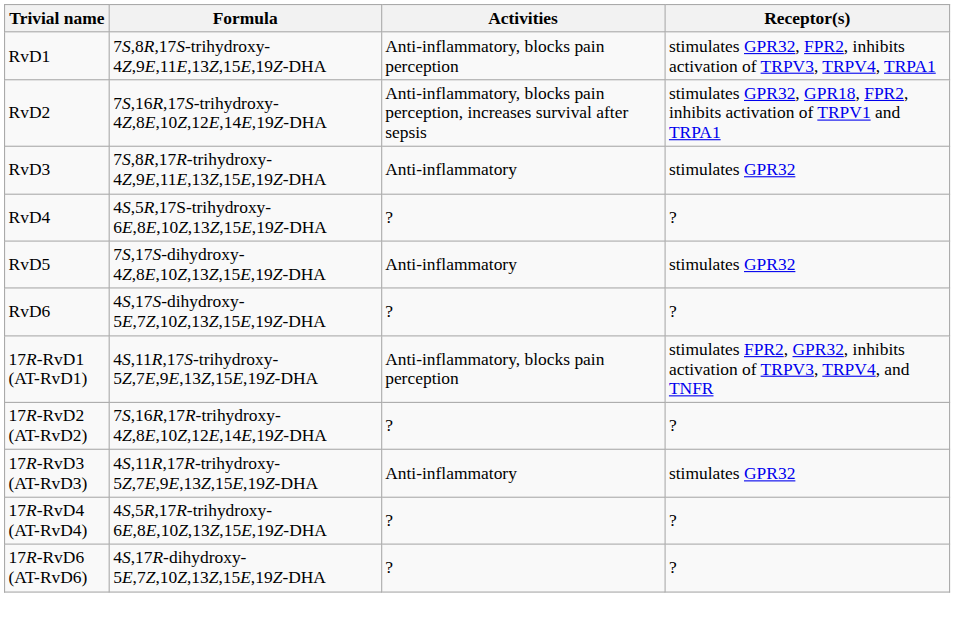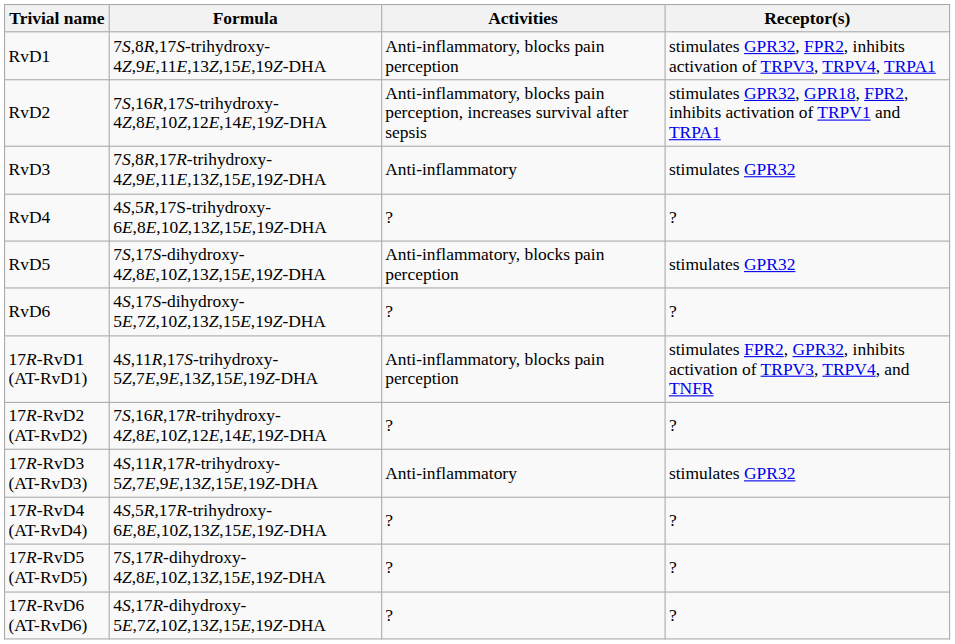RvD5 | Activities: Anti-inflammatory -> Anti-inflammatory, blocks pain perception
+ row: 17R-RvD5 (AT-RvD5) | 7S,17R-dihydroxy-4Z,8E,10Z,13Z,15E,19Z-DHA | ? | ?
